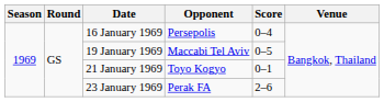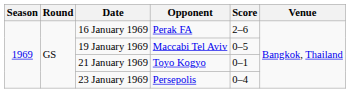16 January 1969 | Opponent: Persepolis -> Perak FA
16 January 1969 | Score: 0–4 -> 2–6
23 January 1969 | Opponent: Perak FA -> Persepolis
23 January 1969 | Score: 2–6 -> 0–4
